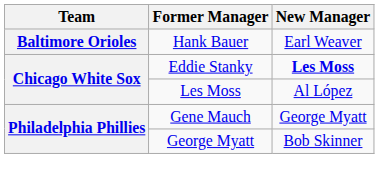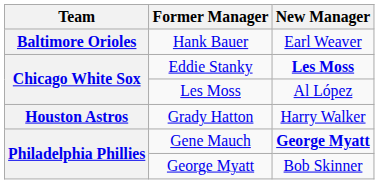+ row: Houston Astros | Grady Hatton | Harry Walker
Gene Mauch | New Manager: normal -> bold
